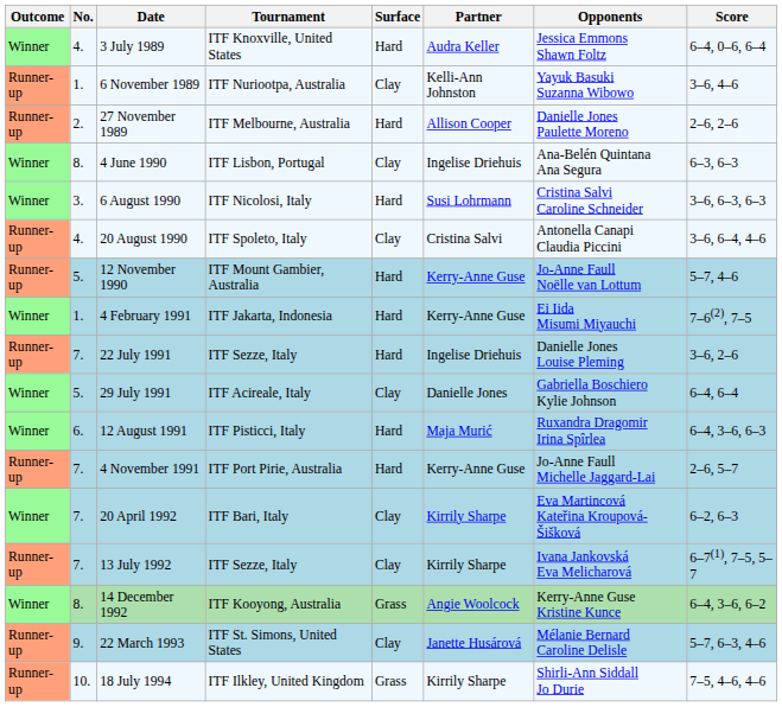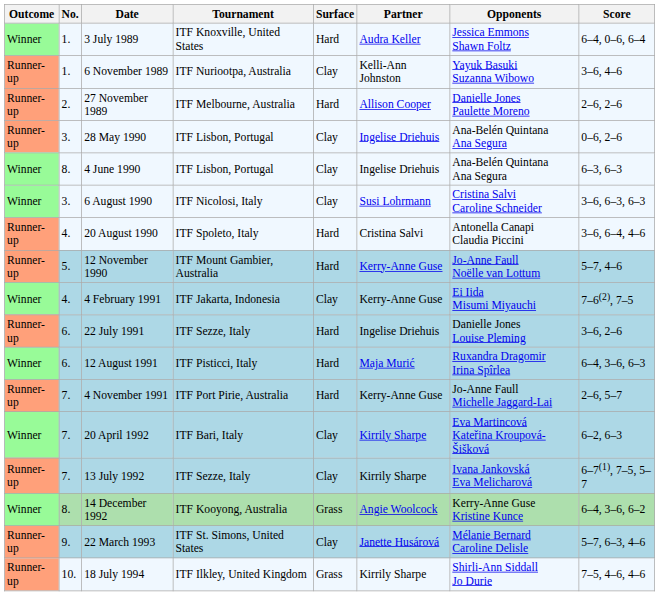3 July 1989 | No.: 4. -> 1.
+ row: Runner-up | 3. | 28 May 1990 | ITF Lisbon, Portugal | Clay | Ingelise Driehuis | Ana-Belén Quintana Ana Segura | 0–6, 2–6
6 August 1990 | Surface: Hard -> Clay
20 August 1990 | Surface: Clay -> Hard
4 February 1991 | No.: 1. -> 4.
4 February 1991 | Surface: Hard -> Clay
22 July 1991 | No.: 7. -> 6.
- row: Winner | 5. | 29 July 1991 | ITF Acireale, Italy | Clay | Danielle Jones | Gabriella Boschiero Kylie Johnson | 6–4, 6–4
